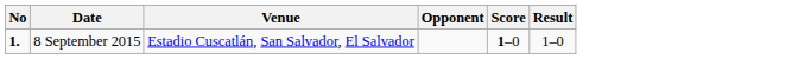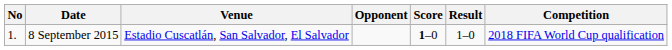+ column: Competition | 2018 FIFA World Cup qualification
8 September 2015 | No: bold -> normal
